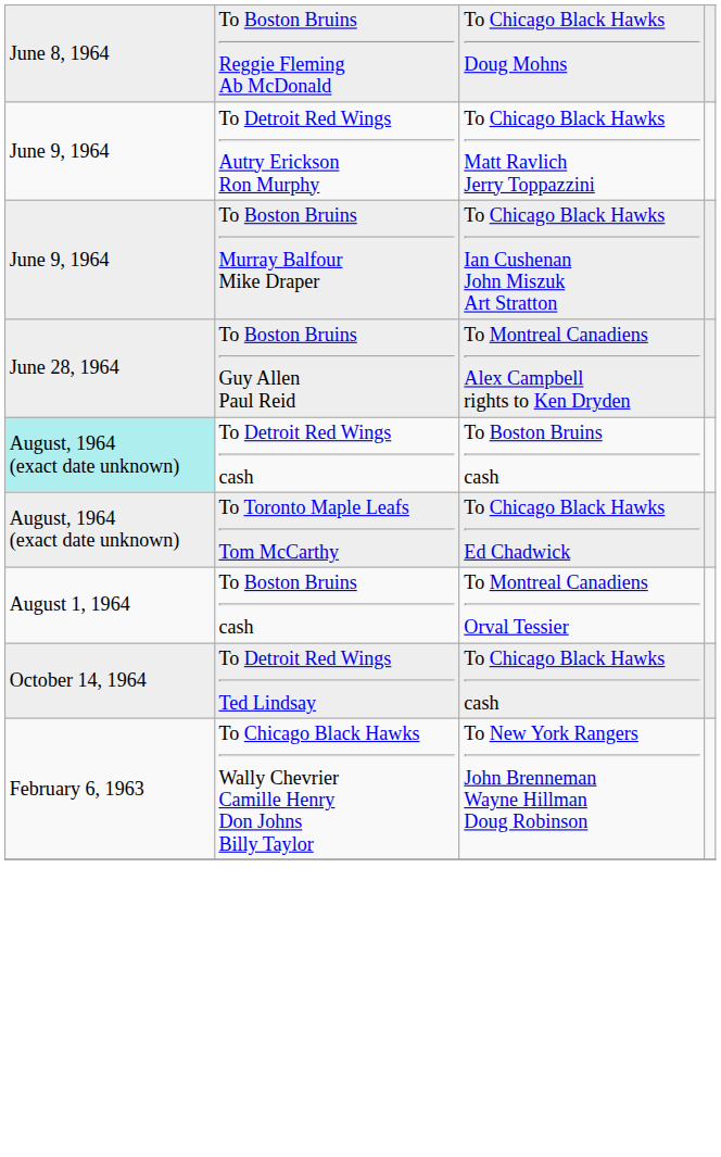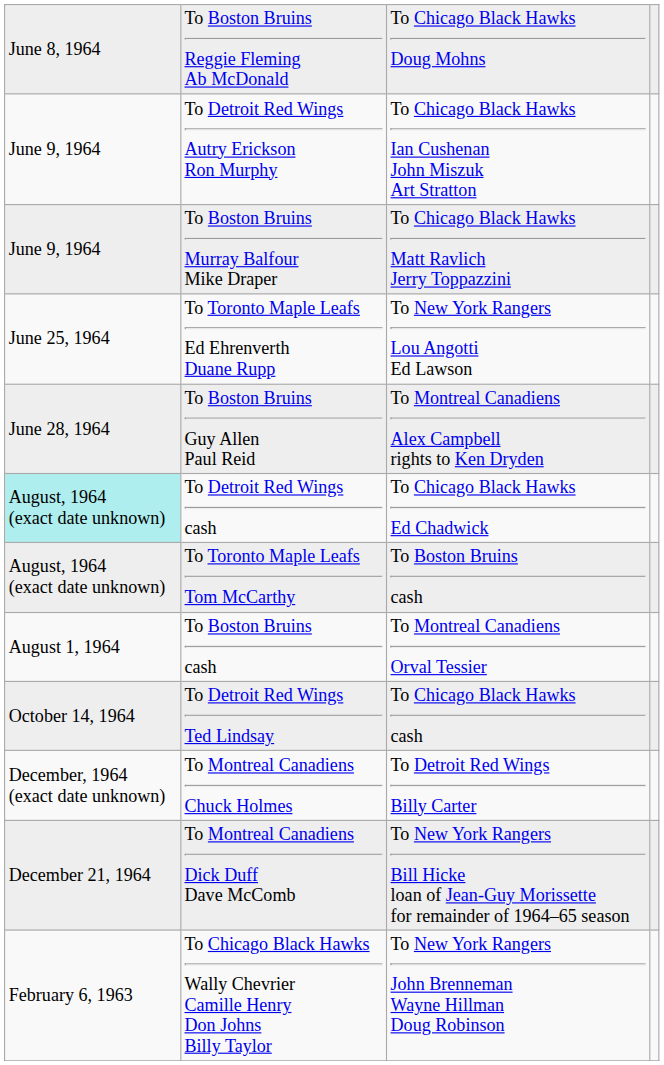To Detroit Red Wings Autry Erickson Ron Murphy | column 3: To Chicago Black Hawks Matt Ravlich Jerry Toppazzini -> To Chicago Black Hawks Ian Cushenan John Miszuk Art Stratton
To Boston Bruins Murray Balfour Mike Draper | column 3: To Chicago Black Hawks Ian Cushenan John Miszuk Art Stratton -> To Chicago Black Hawks Matt Ravlich Jerry Toppazzini
+ row: June 25, 1964 | To Toronto Maple Leafs Ed Ehrenverth Duane Rupp | To New York Rangers Lou Angotti Ed Lawson
To Detroit Red Wings cash | column 3: To Boston Bruins cash -> To Chicago Black Hawks Ed Chadwick
To Toronto Maple Leafs Tom McCarthy | column 3: To Chicago Black Hawks Ed Chadwick -> To Boston Bruins cash
+ row: December, 1964 (exact date unknown) | To Montreal Canadiens Chuck Holmes | To Detroit Red Wings Billy Carter
+ row: December 21, 1964 | To Montreal Canadiens Dick Duff Dave McComb | To New York Rangers Bill Hicke loan of Jean-Guy Morissette for remainder of 1964–65 season
